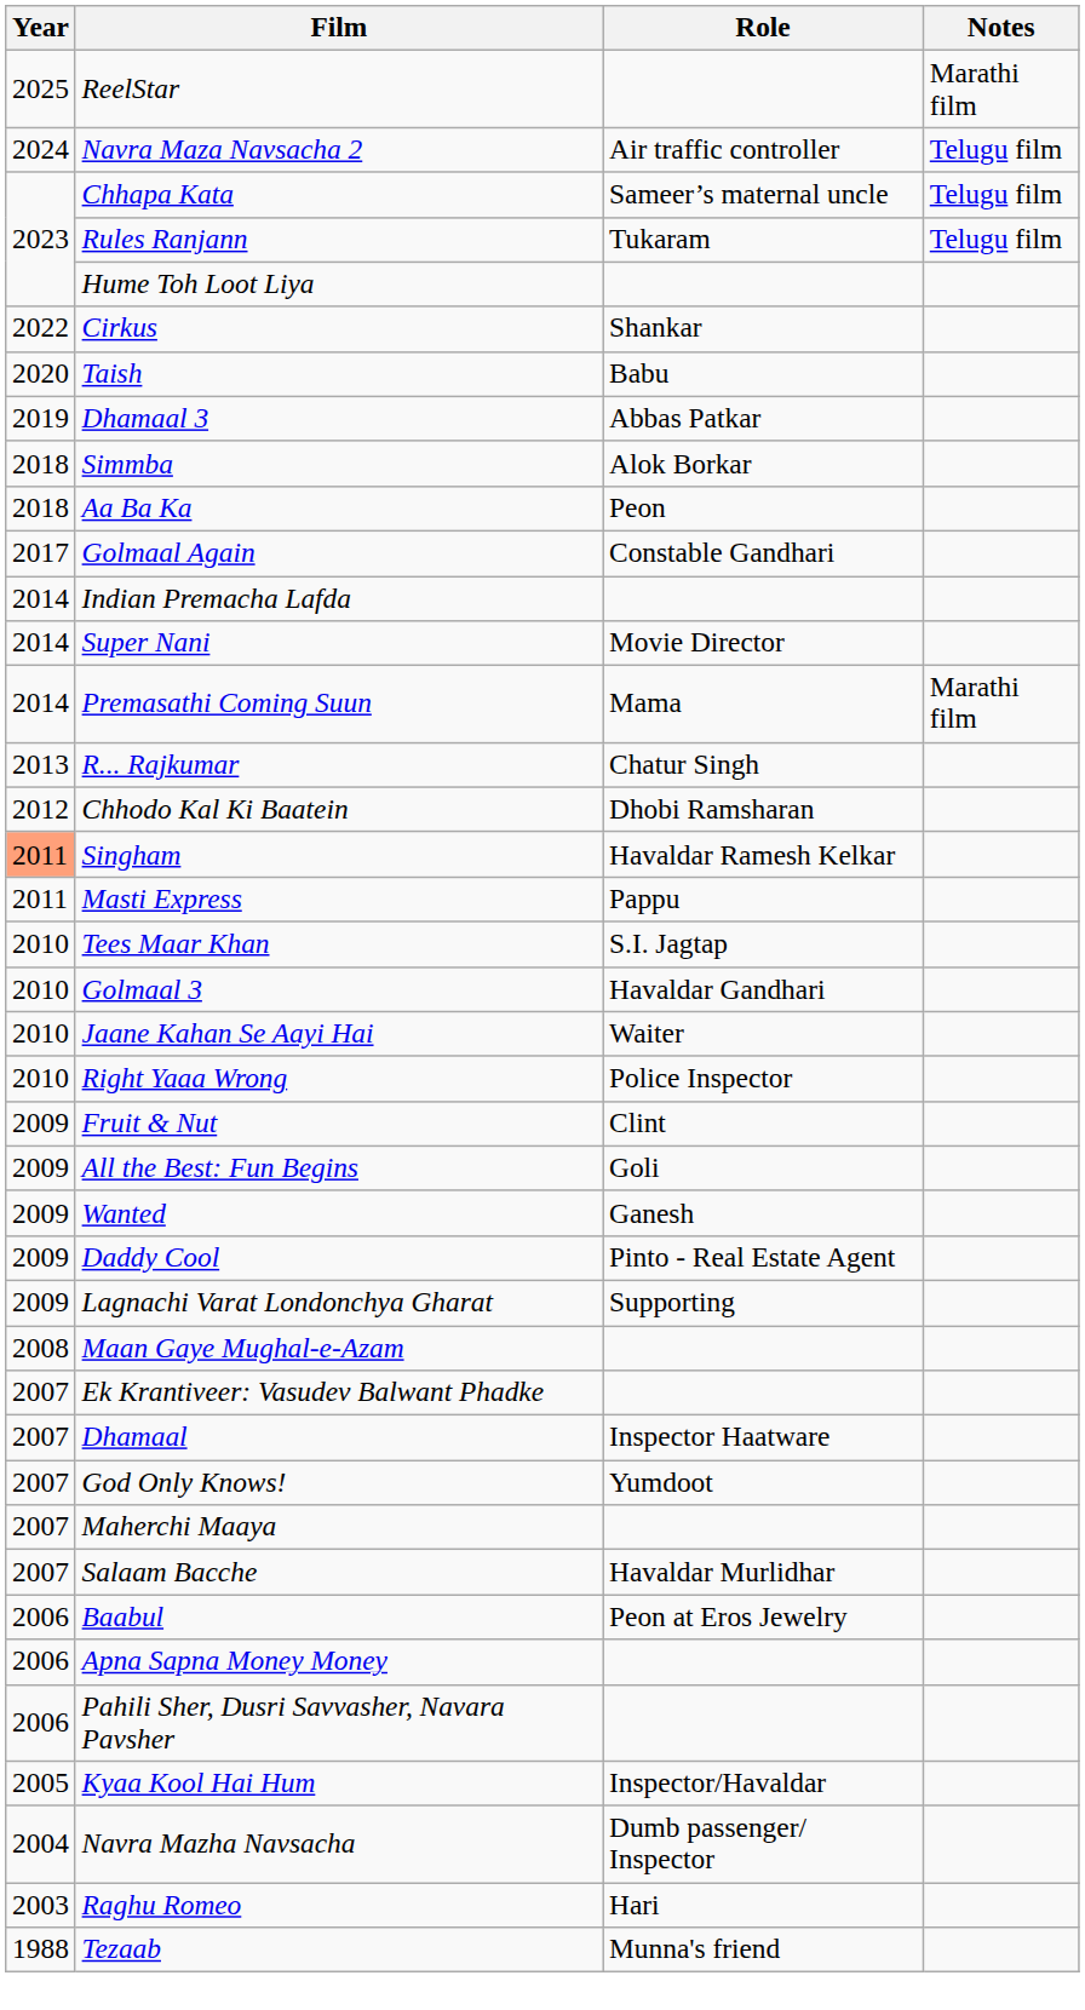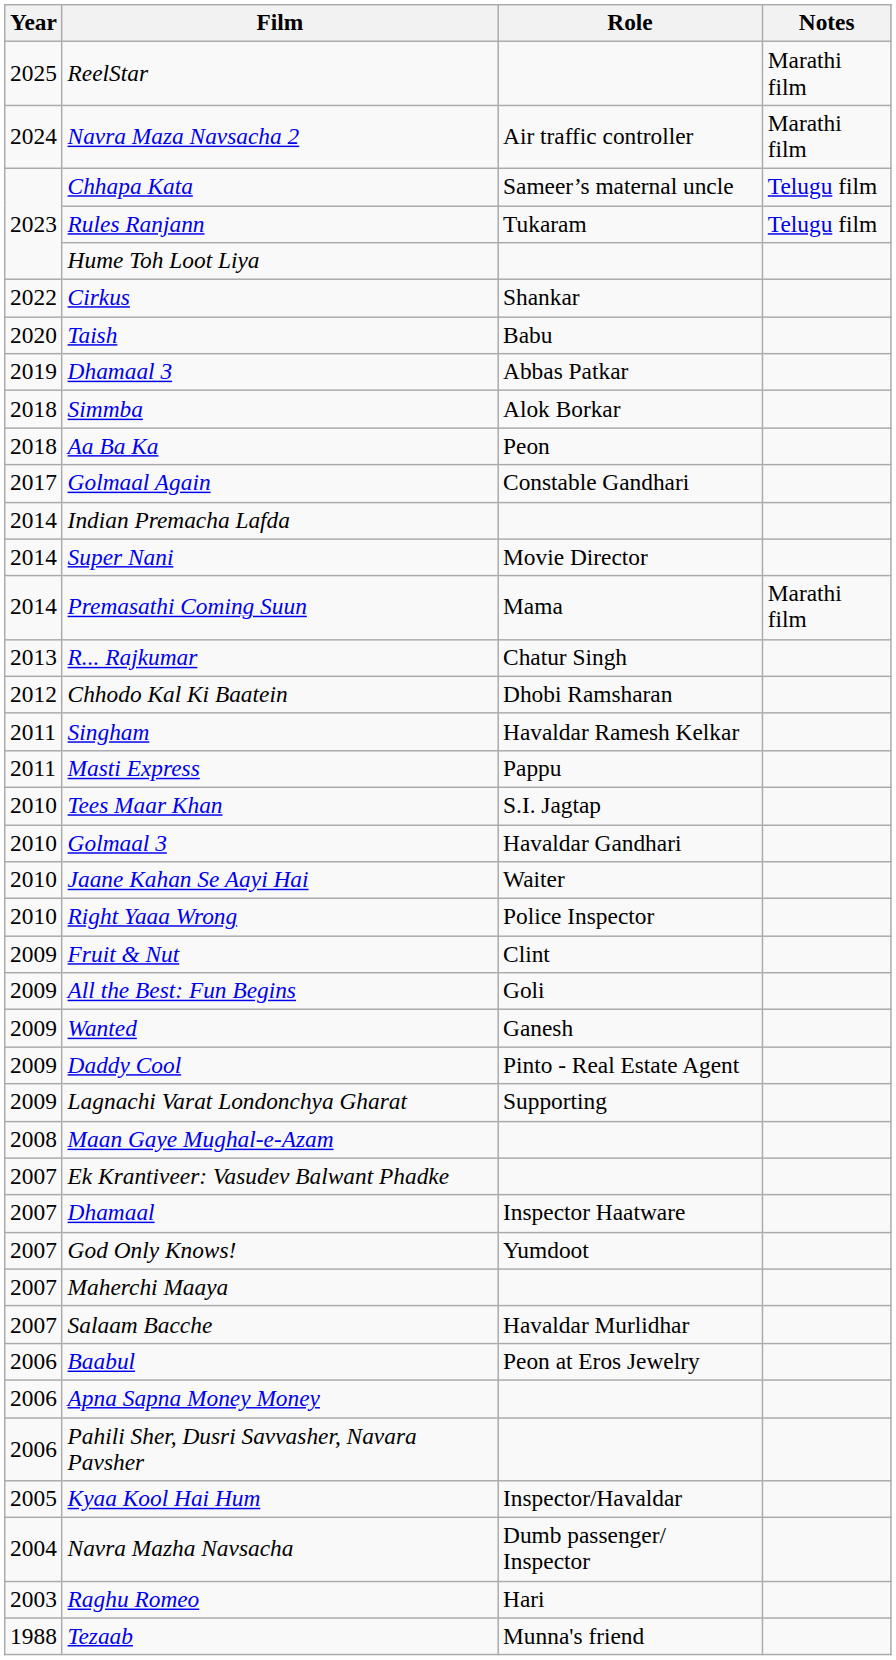Navra Maza Navsacha 2 | Notes: Telugu film -> Marathi film
Singham | Year: lightsalmon background -> no background
